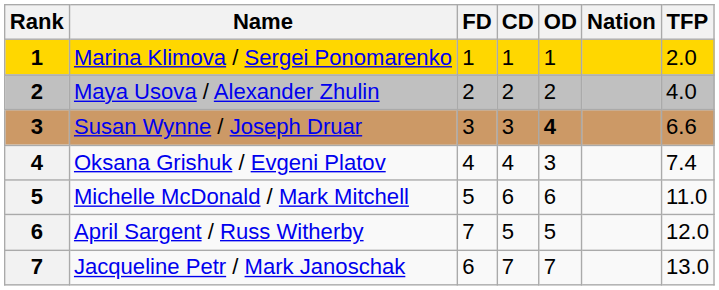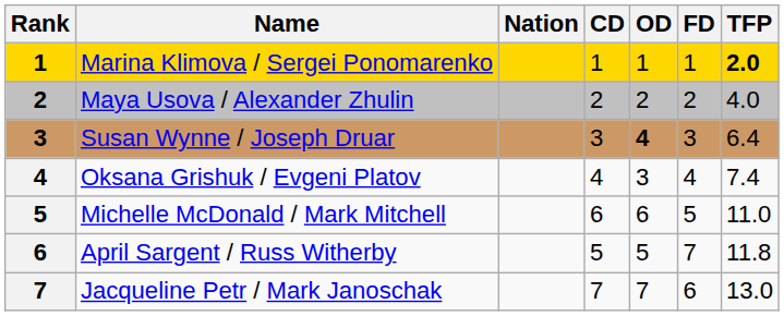columns swapped: Nation <-> FD
Marina Klimova / Sergei Ponomarenko | TFP: normal -> bold
Susan Wynne / Joseph Druar | TFP: 6.6 -> 6.4
April Sargent / Russ Witherby | TFP: 12.0 -> 11.8
